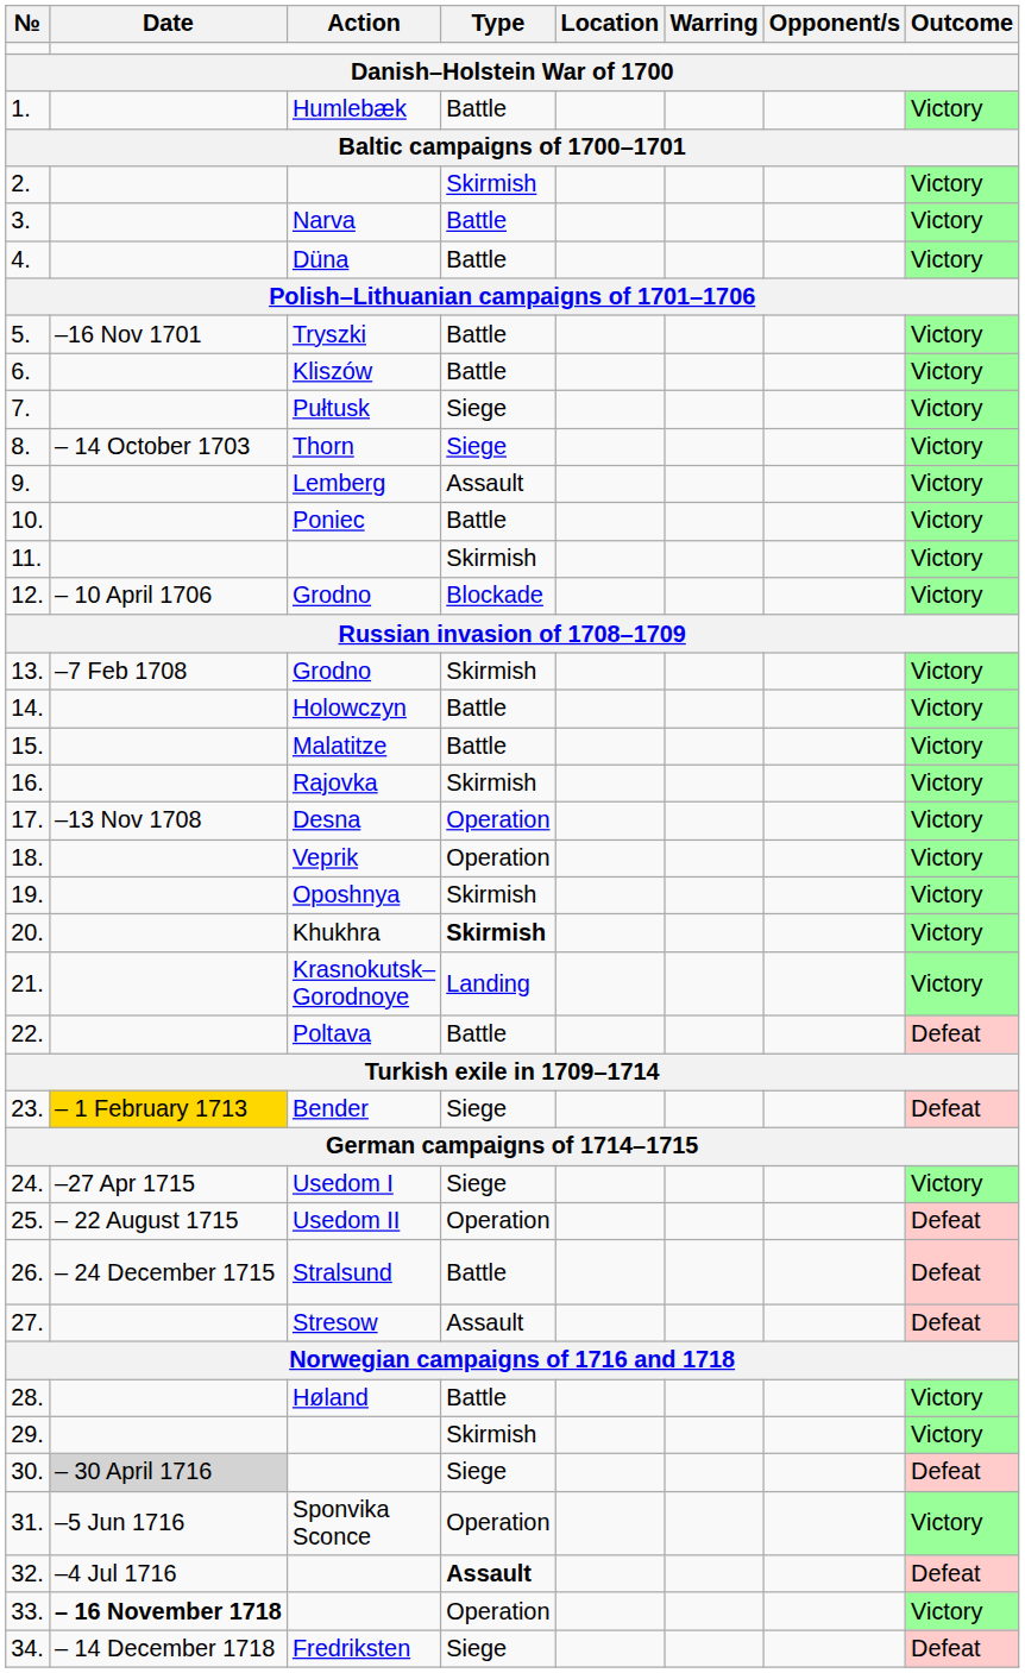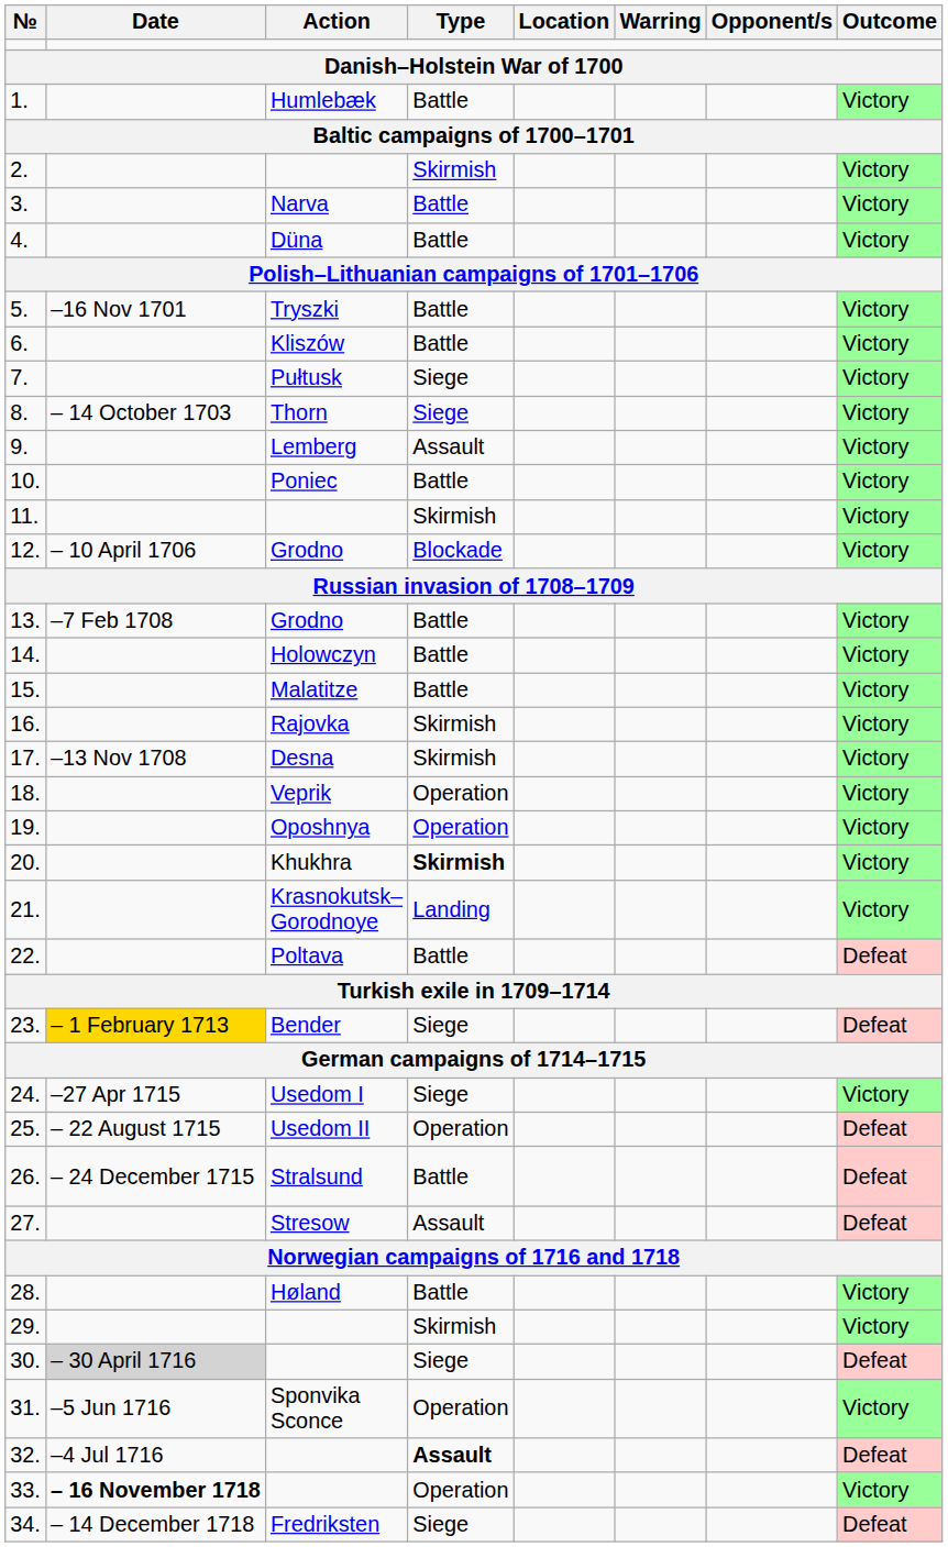13. | Type: Skirmish -> Battle
17. | Type: Operation -> Skirmish
19. | Type: Skirmish -> Operation
